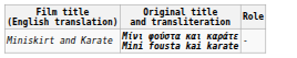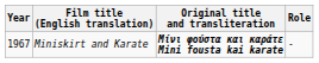+ column: Year | 1967
